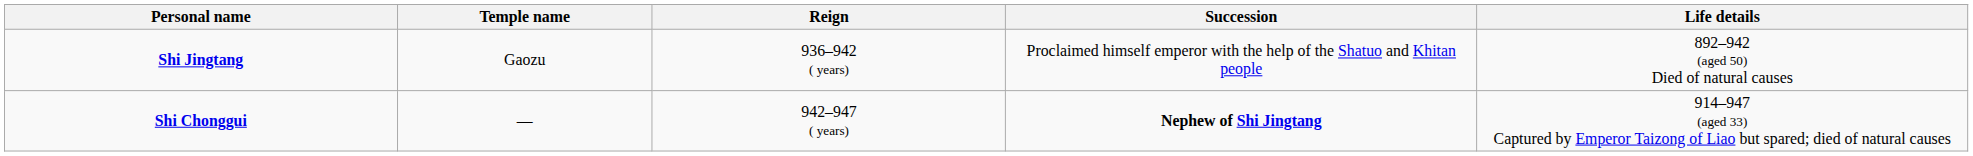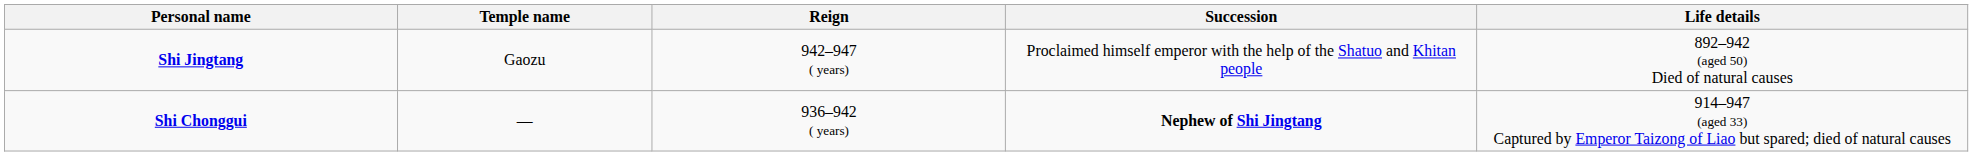Shi Jingtang | Reign: 936–942 ( years) -> 942–947 ( years)
Shi Chonggui | Reign: 942–947 ( years) -> 936–942 ( years)
